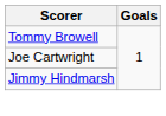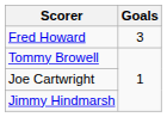+ row: Fred Howard | 3
